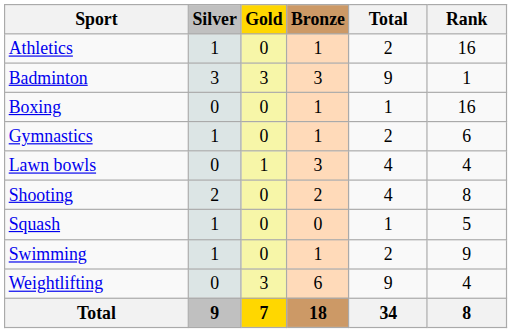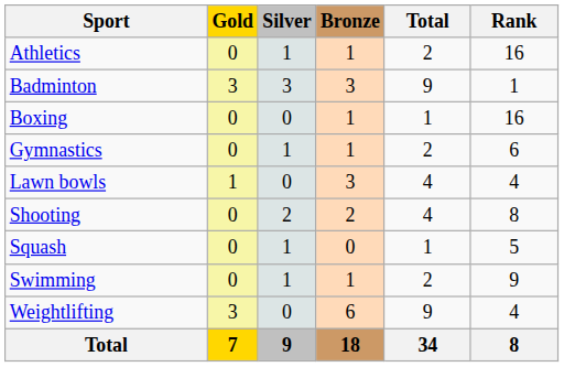columns swapped: Gold <-> Silver
